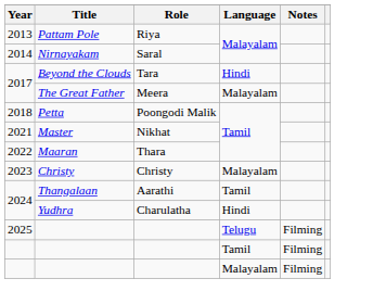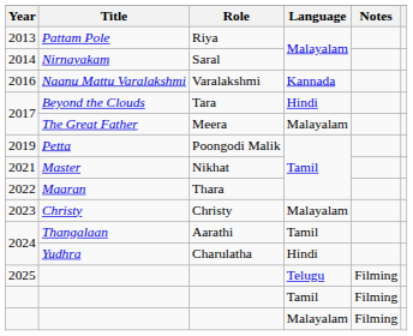+ row: 2016 | Naanu Mattu Varalakshmi | Varalakshmi | Kannada
Petta | Year: 2018 -> 2019
